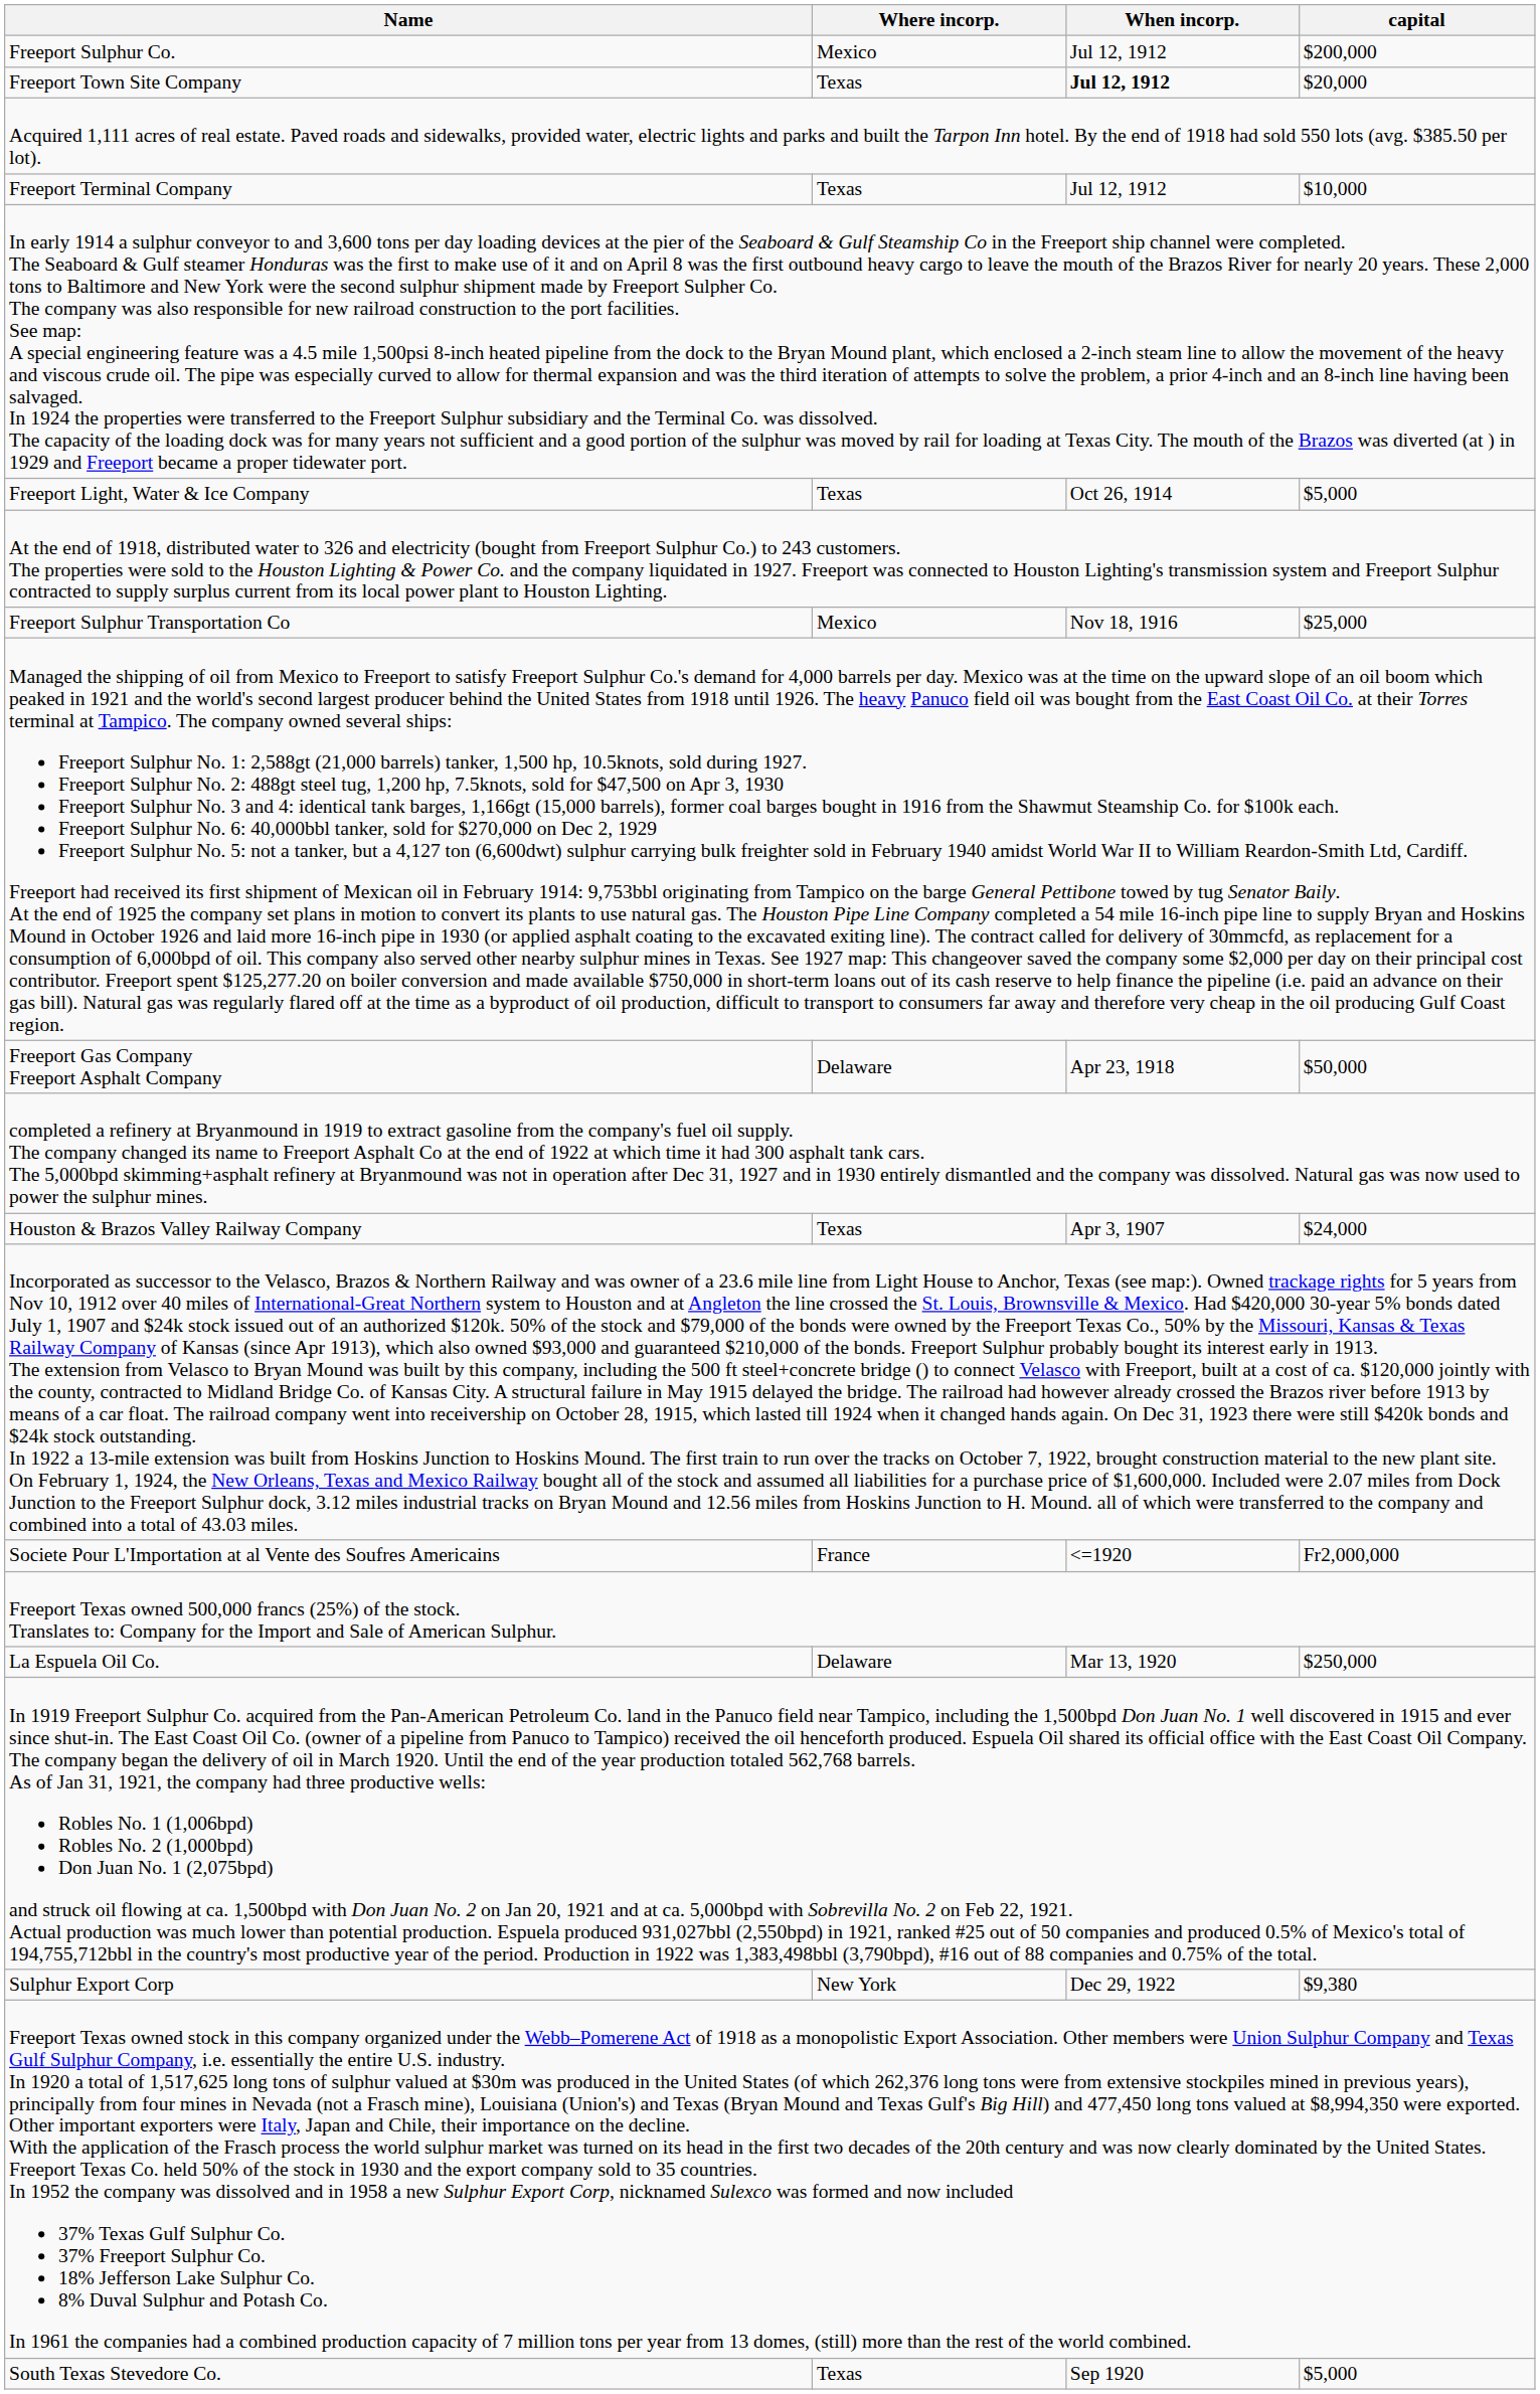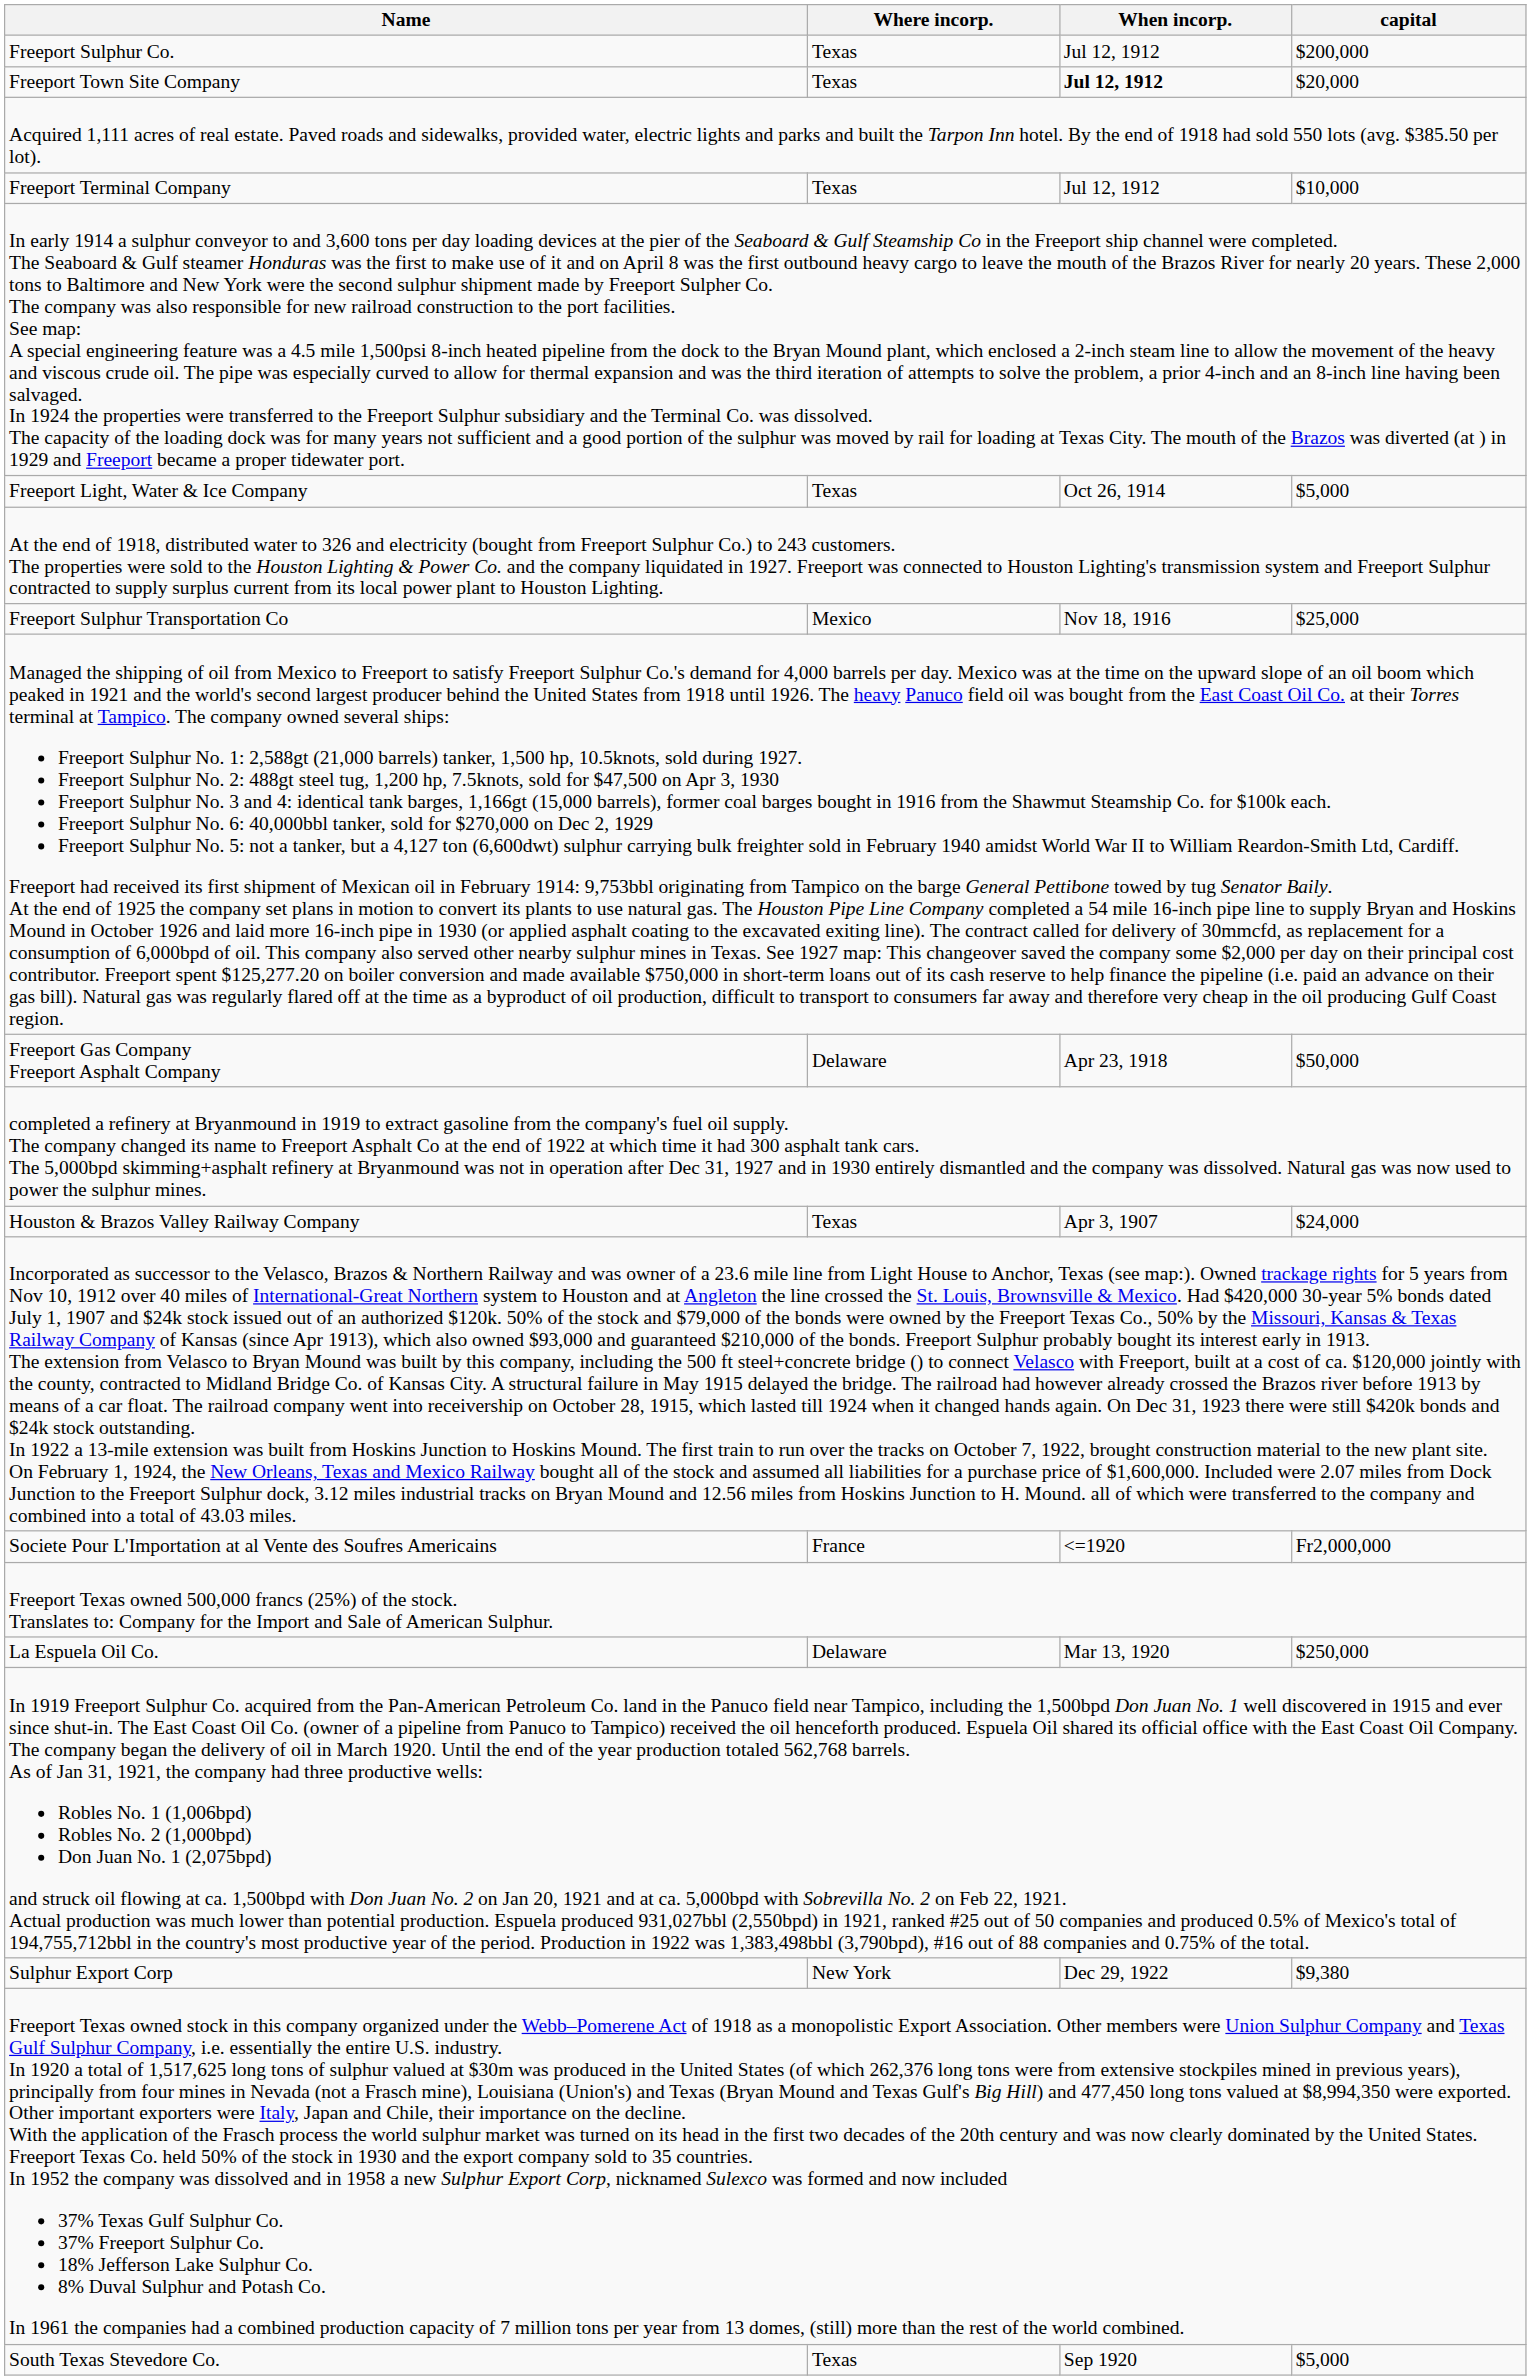Freeport Sulphur Co. | Where incorp.: Mexico -> Texas
